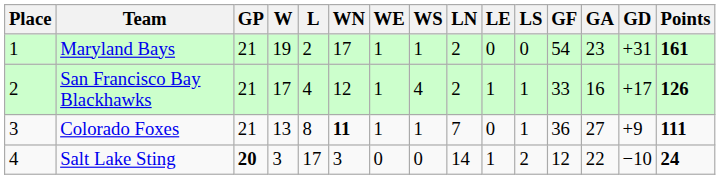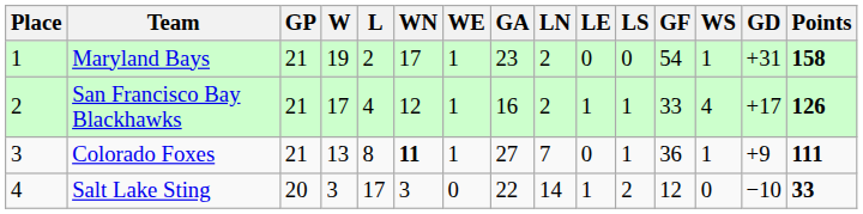columns swapped: WS <-> GA
Maryland Bays | Points: 161 -> 158
Salt Lake Sting | GP: bold -> normal
Salt Lake Sting | Points: 24 -> 33
